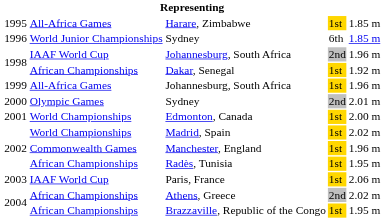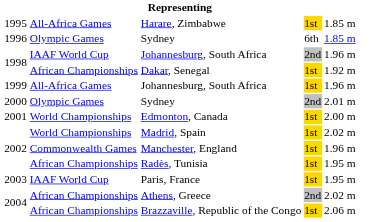1996 / Sydney | column 2: World Junior Championships -> Olympic Games
Paris, France | column 5: 2.06 m -> 1.95 m
Brazzaville, Republic of the Congo | column 5: 1.95 m -> 2.06 m
